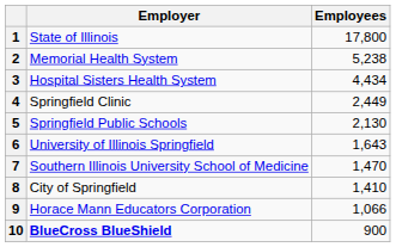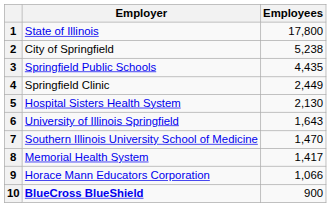2 | Employer: Memorial Health System -> City of Springfield
3 | Employer: Hospital Sisters Health System -> Springfield Public Schools
3 | Employees: 4,434 -> 4,435
5 | Employer: Springfield Public Schools -> Hospital Sisters Health System
8 | Employer: City of Springfield -> Memorial Health System
8 | Employees: 1,410 -> 1,417
